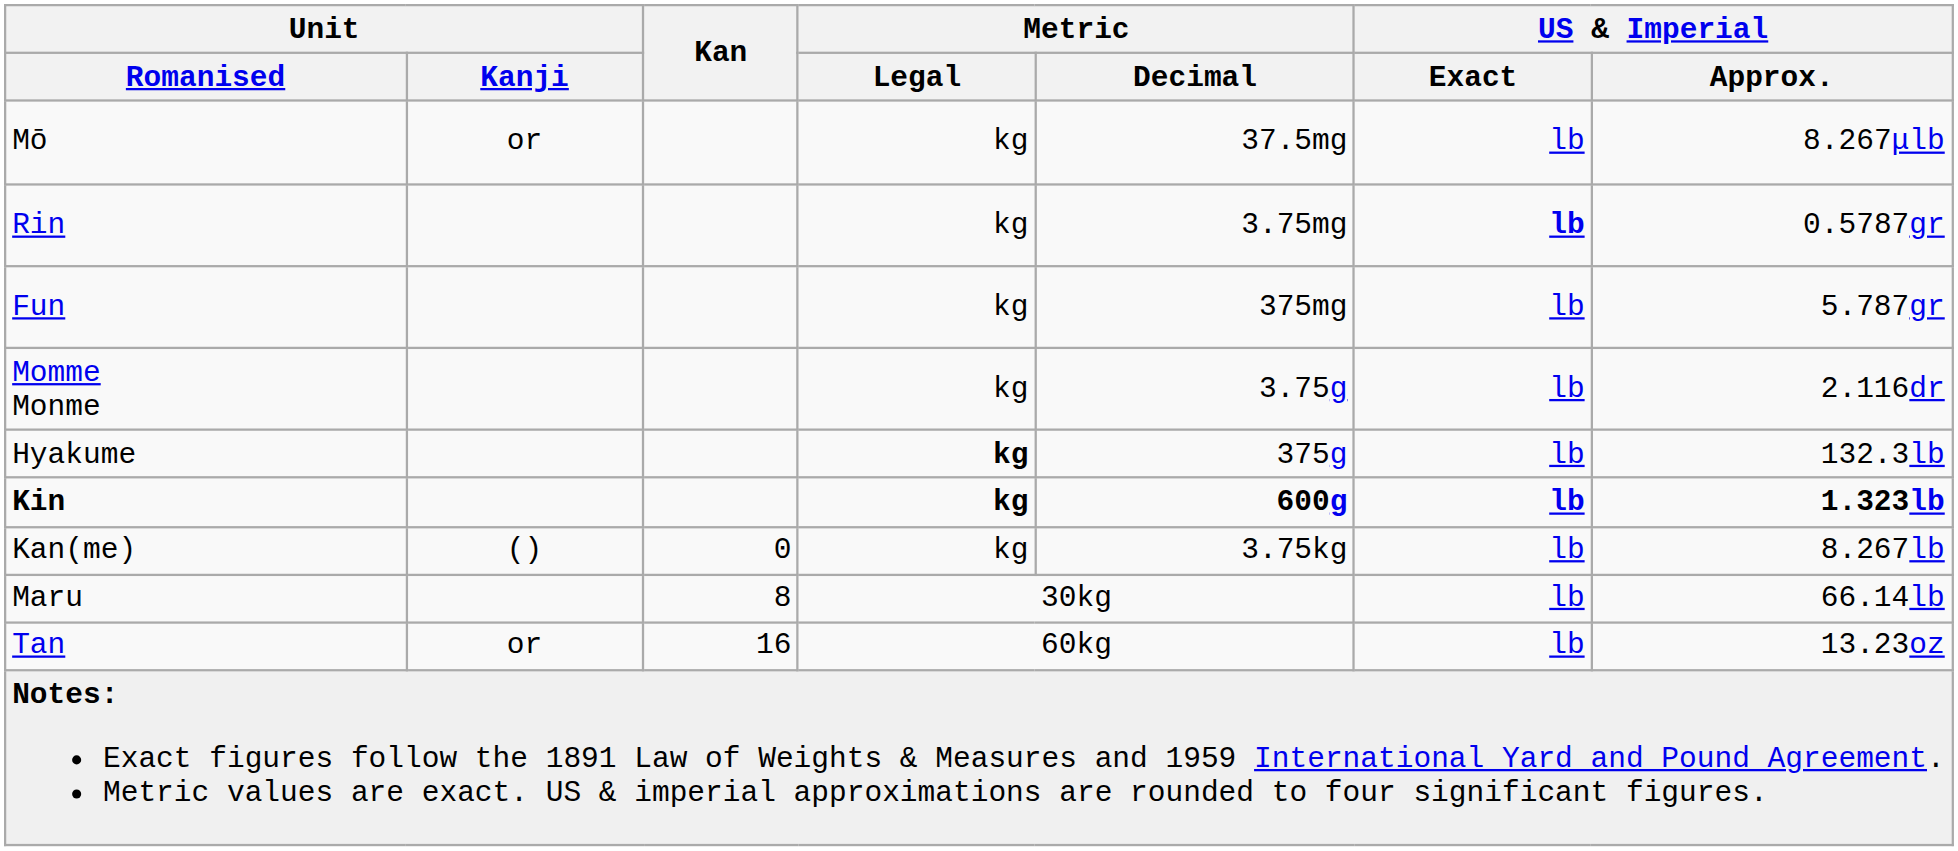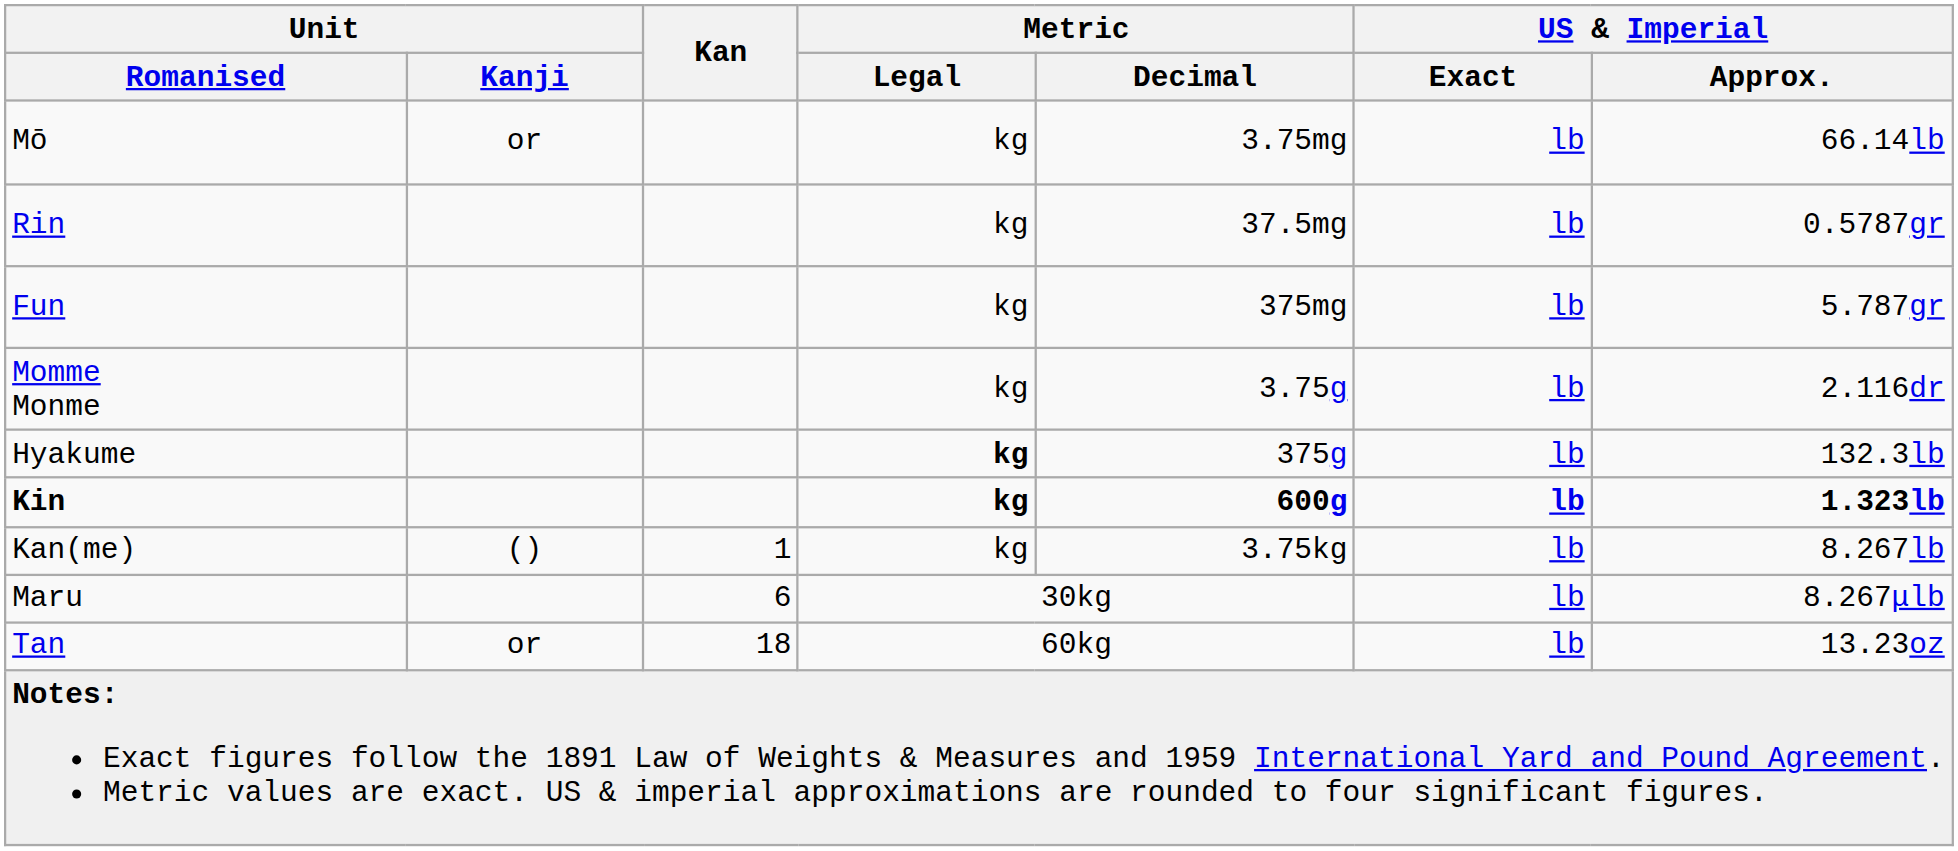Mō | Metric / Decimal: 37.5mg -> 3.75mg
Mō | US & Imperial / Approx.: 8.267μlb -> 66.14lb
Rin | Metric / Decimal: 3.75mg -> 37.5mg
Rin | US & Imperial / Exact: bold -> normal
Kan(me) | Kan: 0 -> 1
Maru | Kan: 8 -> 6
Maru | US & Imperial / Approx.: 66.14lb -> 8.267μlb
Tan | Kan: 16 -> 18
